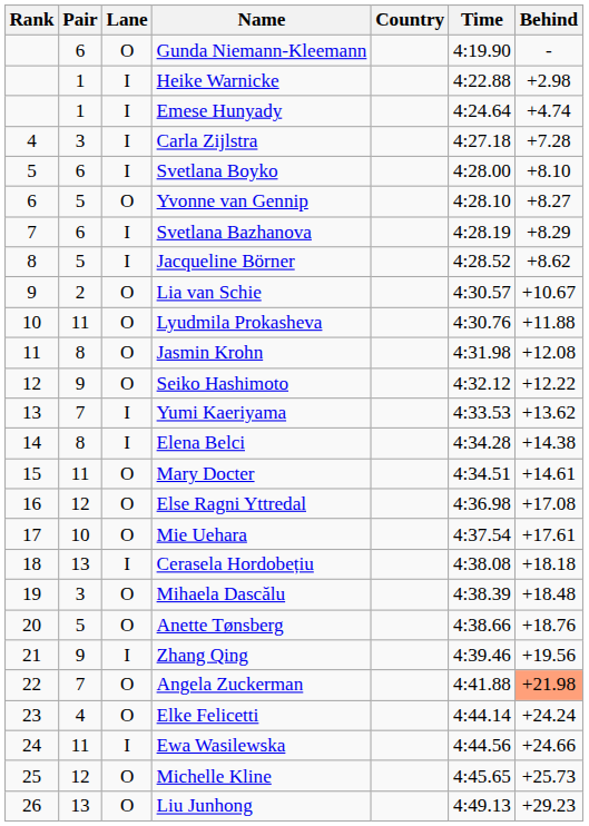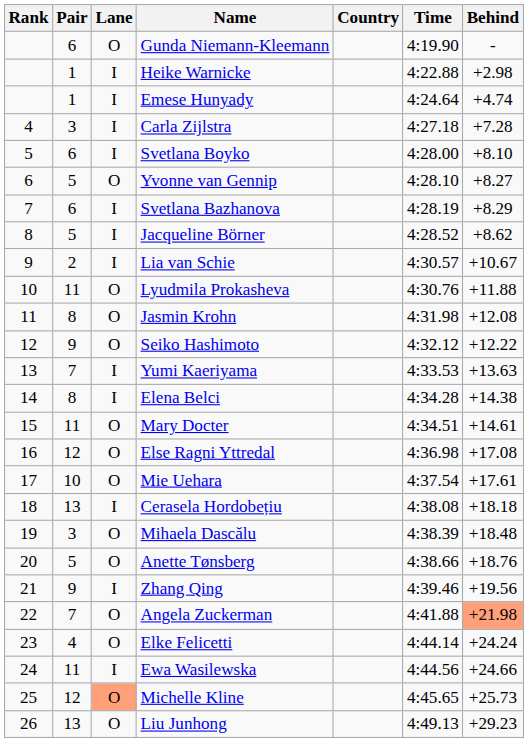Lia van Schie | Lane: O -> I
Yumi Kaeriyama | Behind: +13.62 -> +13.63
Michelle Kline | Lane: no background -> lightsalmon background
